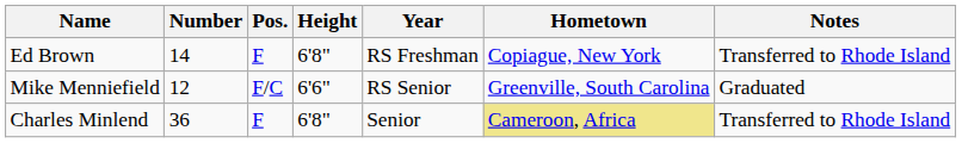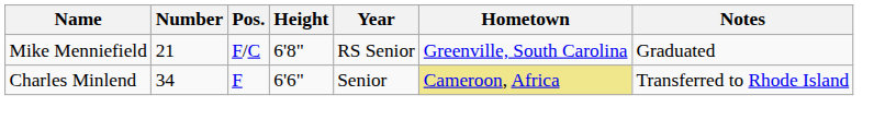- row: Ed Brown | 14 | F | 6'8" | RS Freshman | Copiague, New York | Transferred to Rhode Island
Mike Menniefield | Number: 12 -> 21
Mike Menniefield | Height: 6'6" -> 6'8"
Charles Minlend | Number: 36 -> 34
Charles Minlend | Height: 6'8" -> 6'6"
